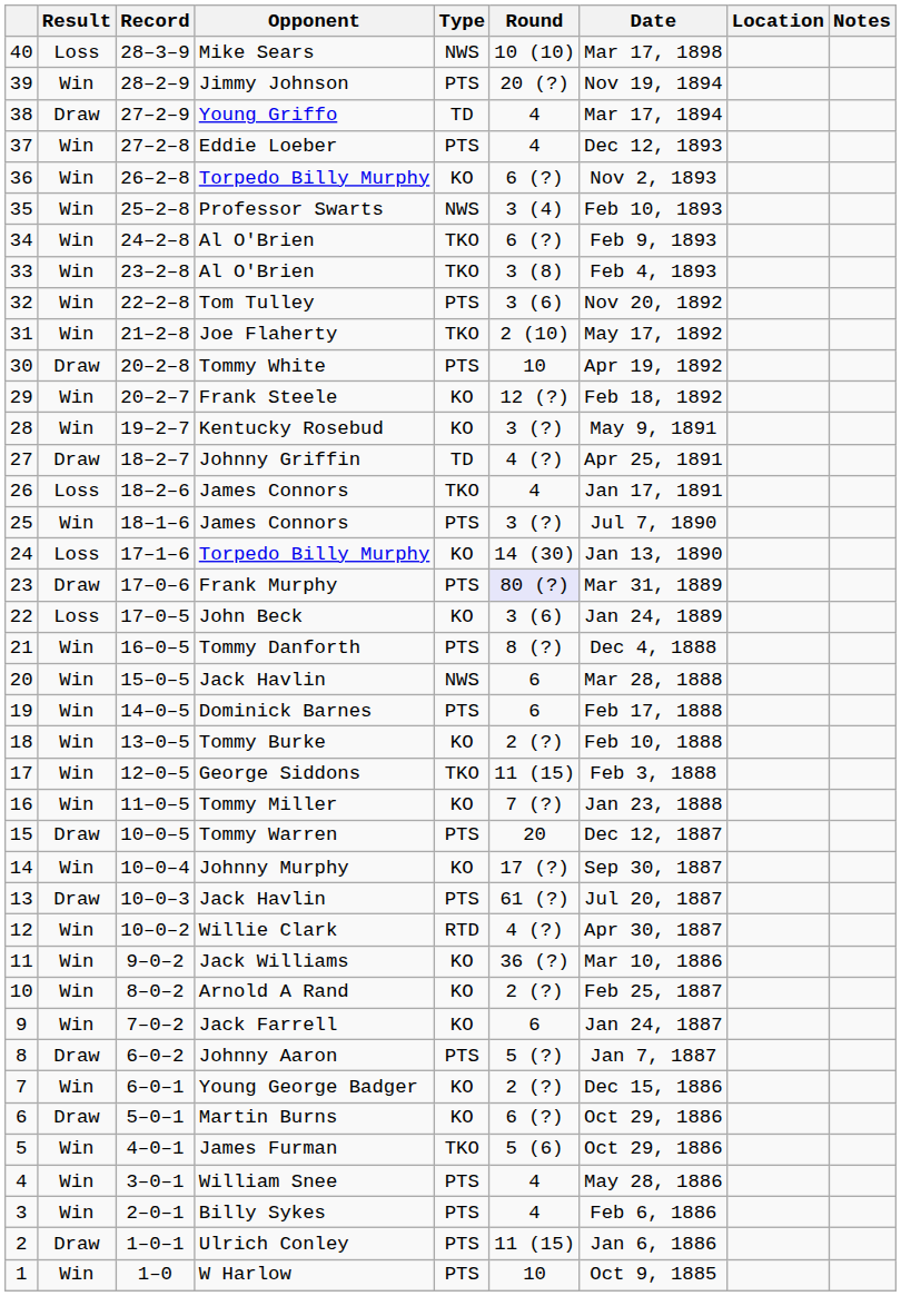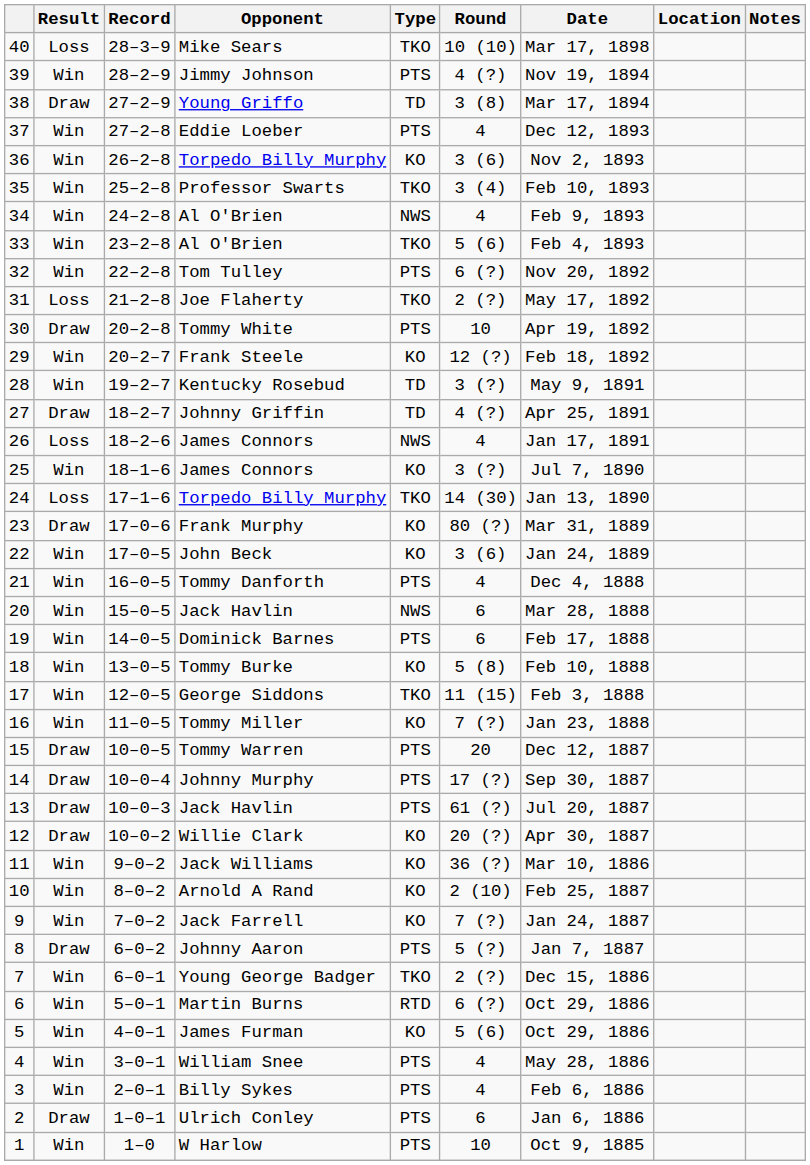Mike Sears | Type: NWS -> TKO
Jimmy Johnson | Round: 20 (?) -> 4 (?)
Young Griffo | Round: 4 -> 3 (8)
36 / Torpedo Billy Murphy | Round: 6 (?) -> 3 (6)
Professor Swarts | Type: NWS -> TKO
34 / Al O'Brien | Type: TKO -> NWS
34 / Al O'Brien | Round: 6 (?) -> 4
33 / Al O'Brien | Round: 3 (8) -> 5 (6)
Tom Tulley | Round: 3 (6) -> 6 (?)
Joe Flaherty | Result: Win -> Loss
Joe Flaherty | Round: 2 (10) -> 2 (?)
Kentucky Rosebud | Type: KO -> TD
26 / James Connors | Type: TKO -> NWS
25 / James Connors | Type: PTS -> KO
24 / Torpedo Billy Murphy | Type: KO -> TKO
Frank Murphy | Type: PTS -> KO
Frank Murphy | Round: lavender background -> no background
John Beck | Result: Loss -> Win
Tommy Danforth | Round: 8 (?) -> 4
Tommy Burke | Round: 2 (?) -> 5 (8)
Johnny Murphy | Result: Win -> Draw
Johnny Murphy | Type: KO -> PTS
Willie Clark | Result: Win -> Draw
Willie Clark | Type: RTD -> KO
Willie Clark | Round: 4 (?) -> 20 (?)
Arnold A Rand | Round: 2 (?) -> 2 (10)
Jack Farrell | Round: 6 -> 7 (?)
Young George Badger | Type: KO -> TKO
Martin Burns | Result: Draw -> Win
Martin Burns | Type: KO -> RTD
James Furman | Type: TKO -> KO
Ulrich Conley | Round: 11 (15) -> 6
